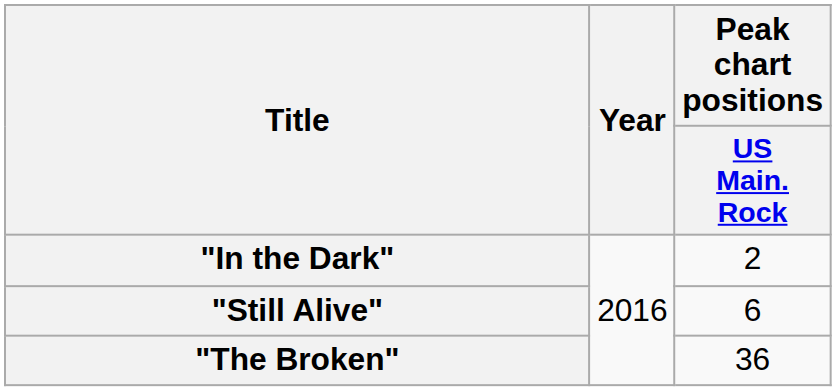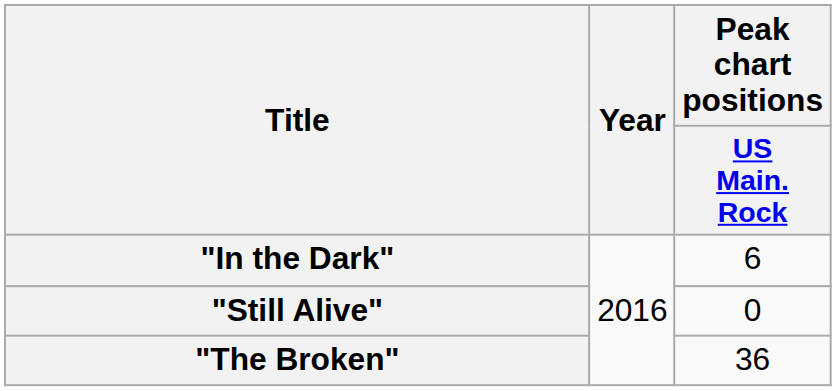"In the Dark" | Peak chart positions / US Main. Rock: 2 -> 6
"Still Alive" | Peak chart positions / US Main. Rock: 6 -> 0
